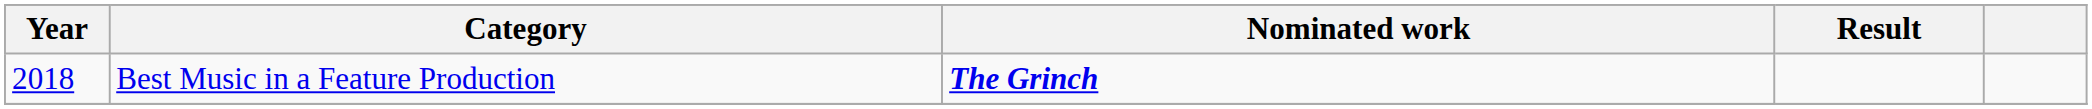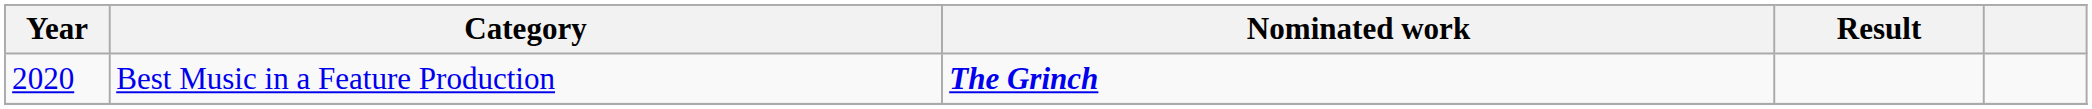Best Music in a Feature Production | Year: 2018 -> 2020
